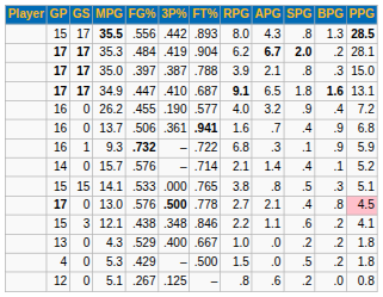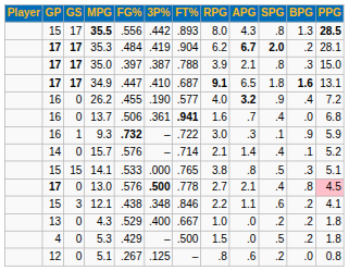26.2 | APG: normal -> bold
13.7 | BPG: .9 -> .0
9.3 | RPG: 6.8 -> 3.0
